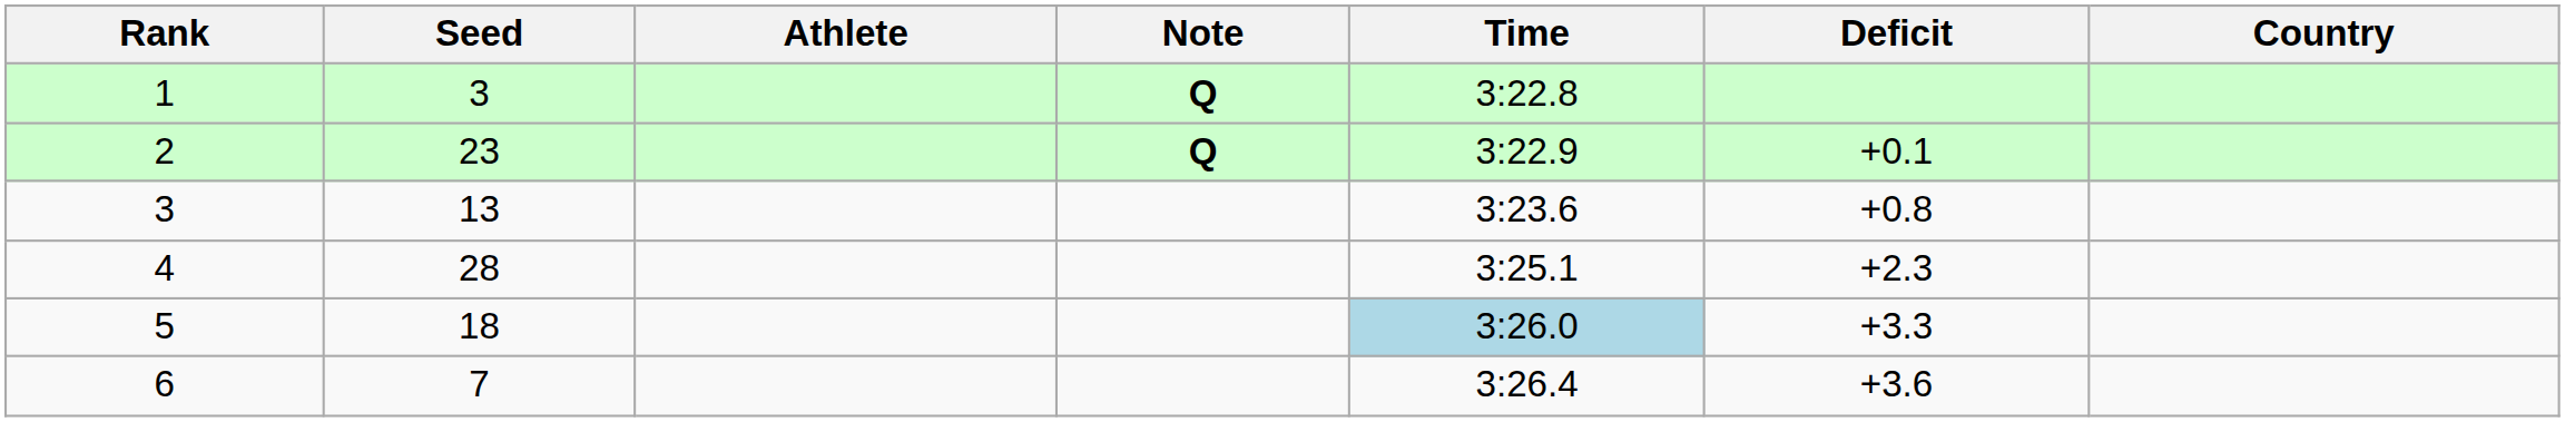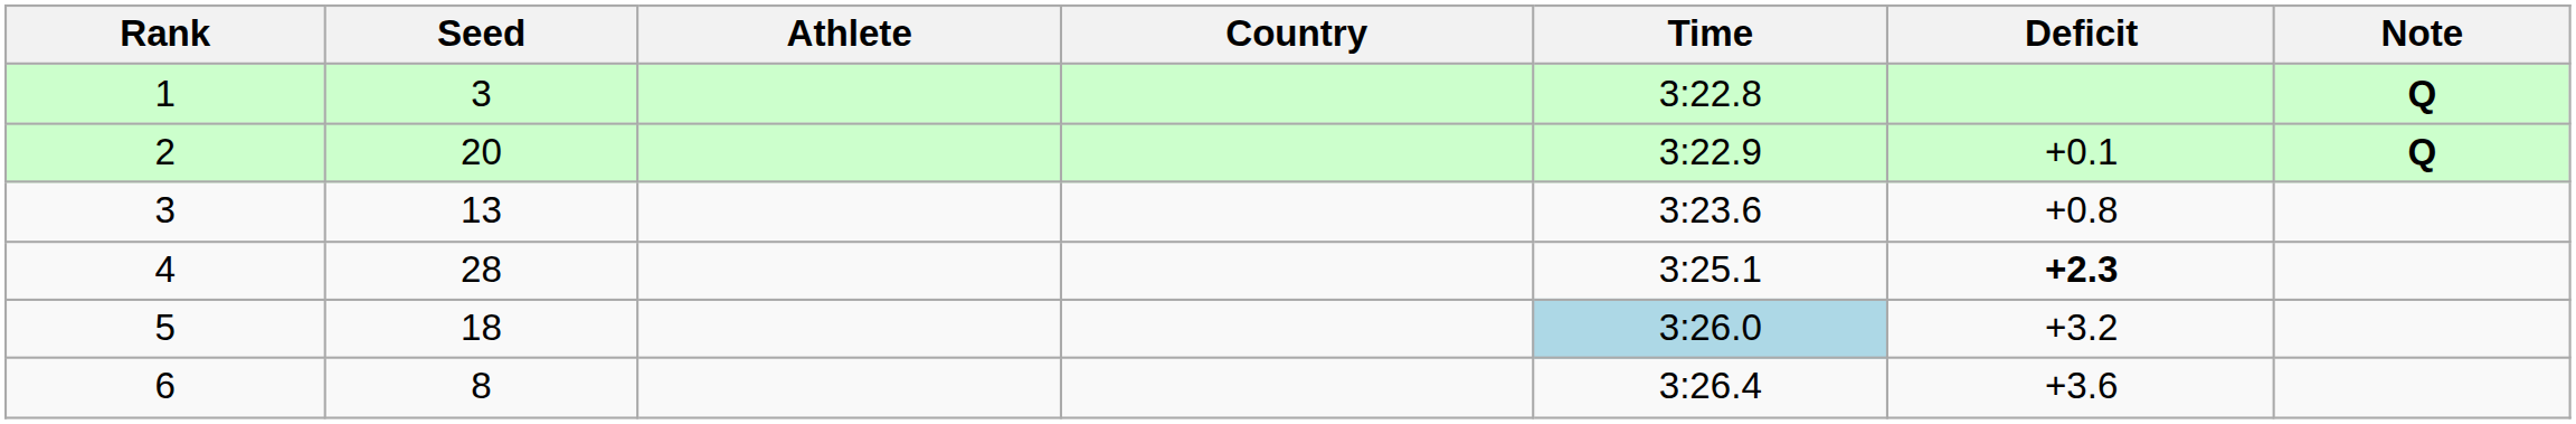columns swapped: Country <-> Note
2 | Seed: 23 -> 20
4 | Deficit: normal -> bold
5 | Deficit: +3.3 -> +3.2
6 | Seed: 7 -> 8
